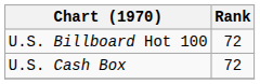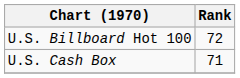U.S. Cash Box | Rank: 72 -> 71
